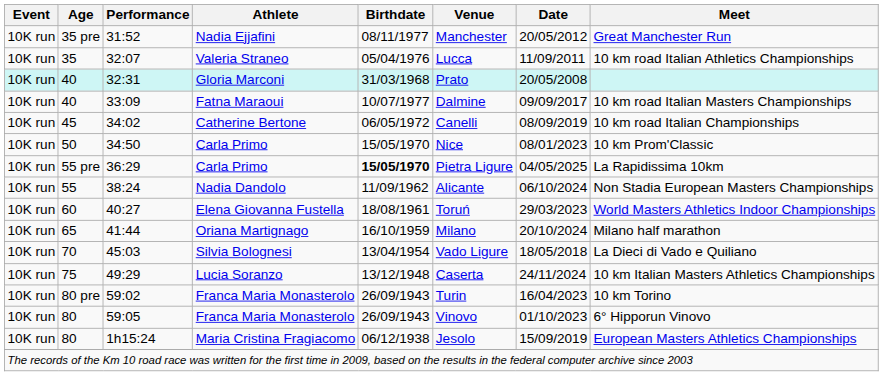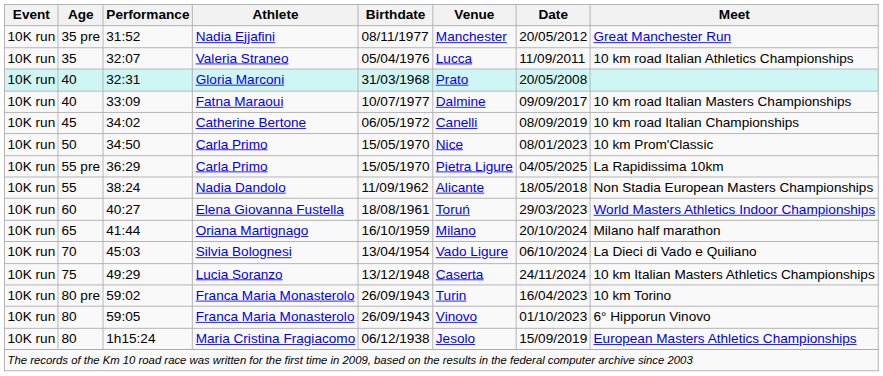36:29 | Birthdate: bold -> normal
38:24 | Date: 06/10/2024 -> 18/05/2018
45:03 | Date: 18/05/2018 -> 06/10/2024
